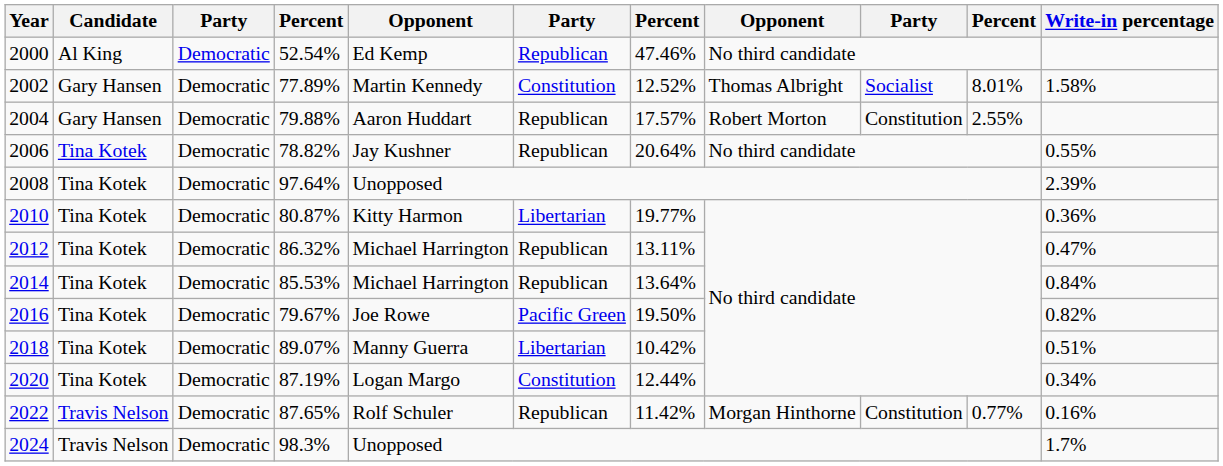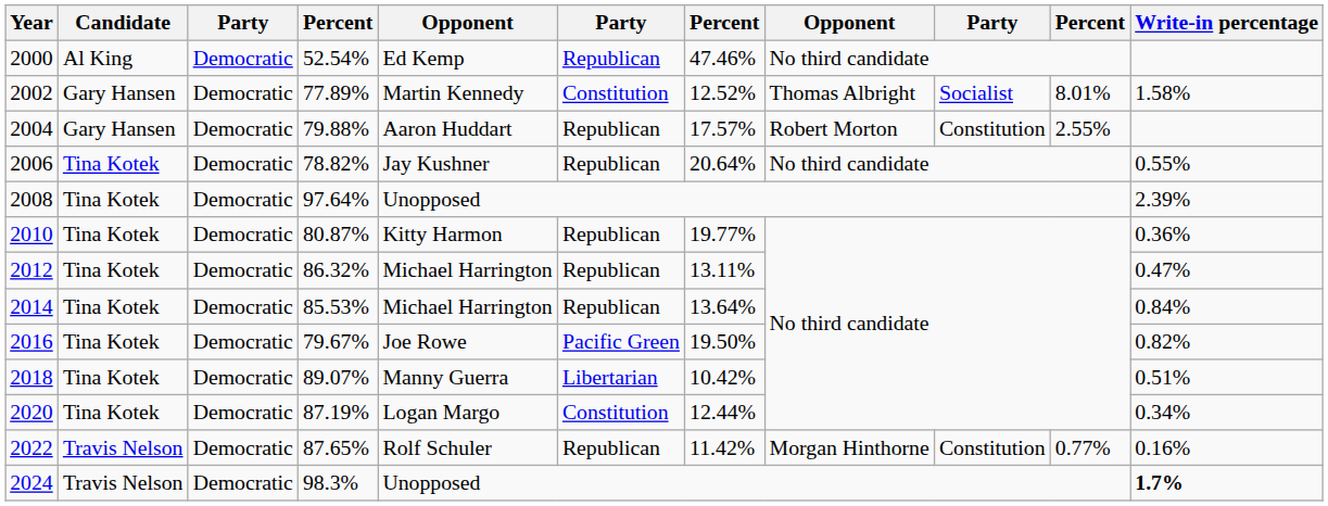2010 | column 6: Libertarian -> Republican
2024 | Write-in percentage: normal -> bold
